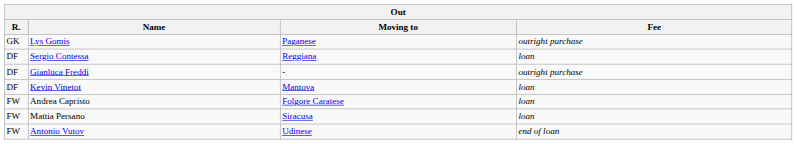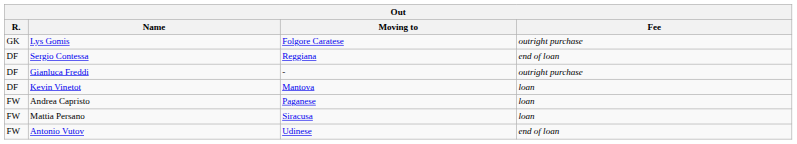Lys Gomis | Moving to: Paganese -> Folgore Caratese
Sergio Contessa | Fee: loan -> end of loan
Andrea Capristo | Moving to: Folgore Caratese -> Paganese
